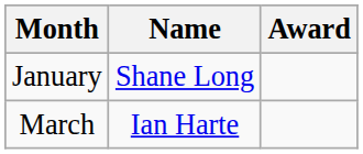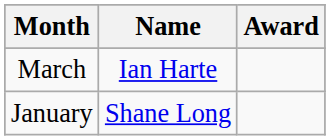rows swapped: January <-> March
